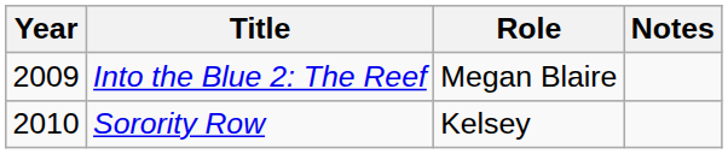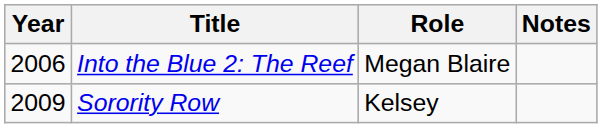Into the Blue 2: The Reef | Year: 2009 -> 2006
Sorority Row | Year: 2010 -> 2009
